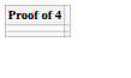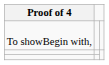+ row: To showBegin with,
